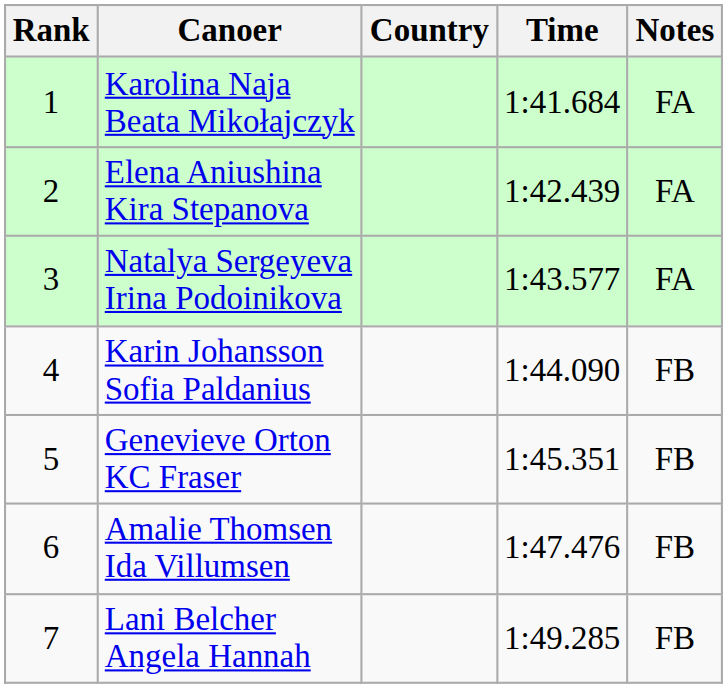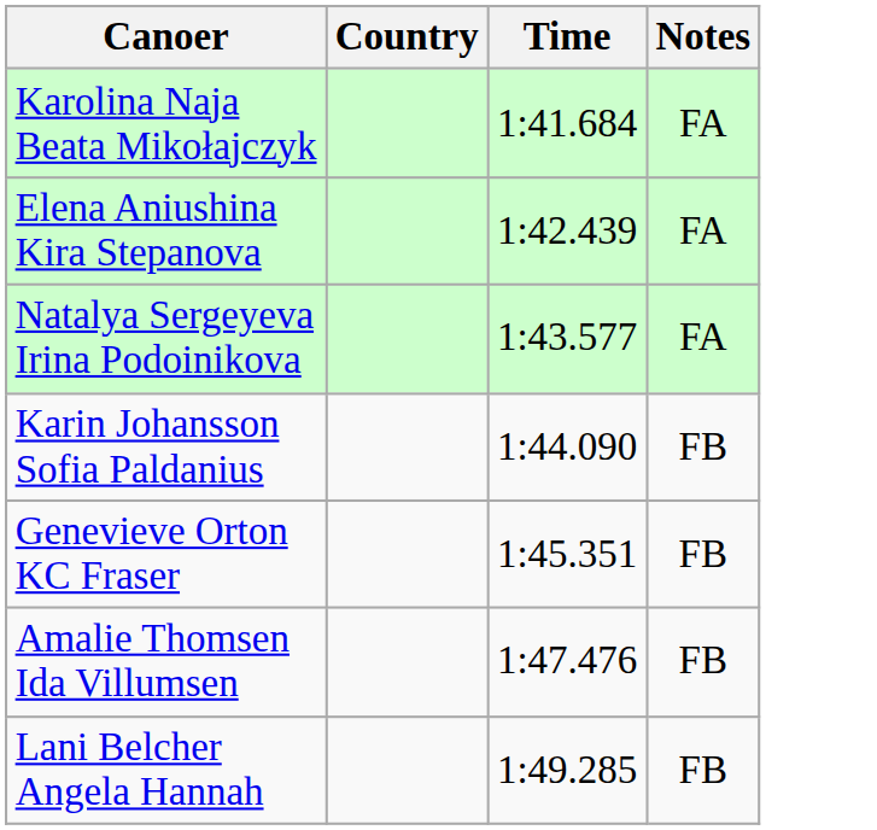- column: Rank | 1 | 2 | 3 | 4 | 5 | 6 | 7
